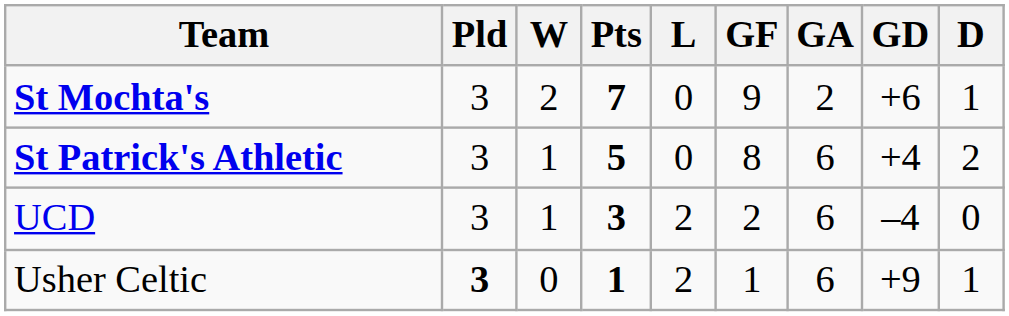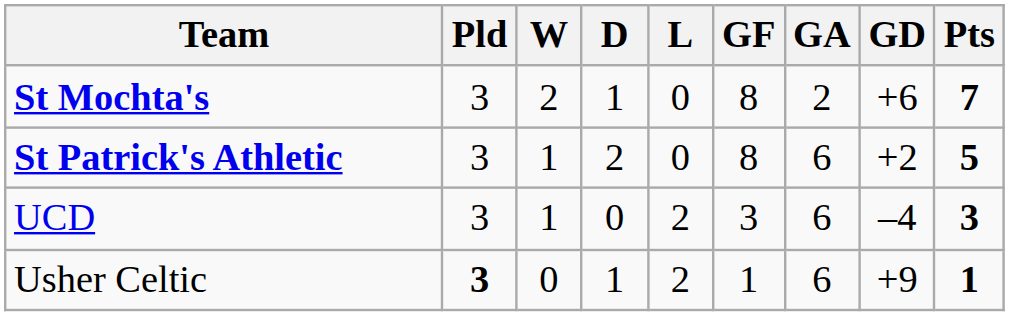columns swapped: D <-> Pts
St Mochta's | GF: 9 -> 8
St Patrick's Athletic | GD: +4 -> +2
UCD | GF: 2 -> 3
